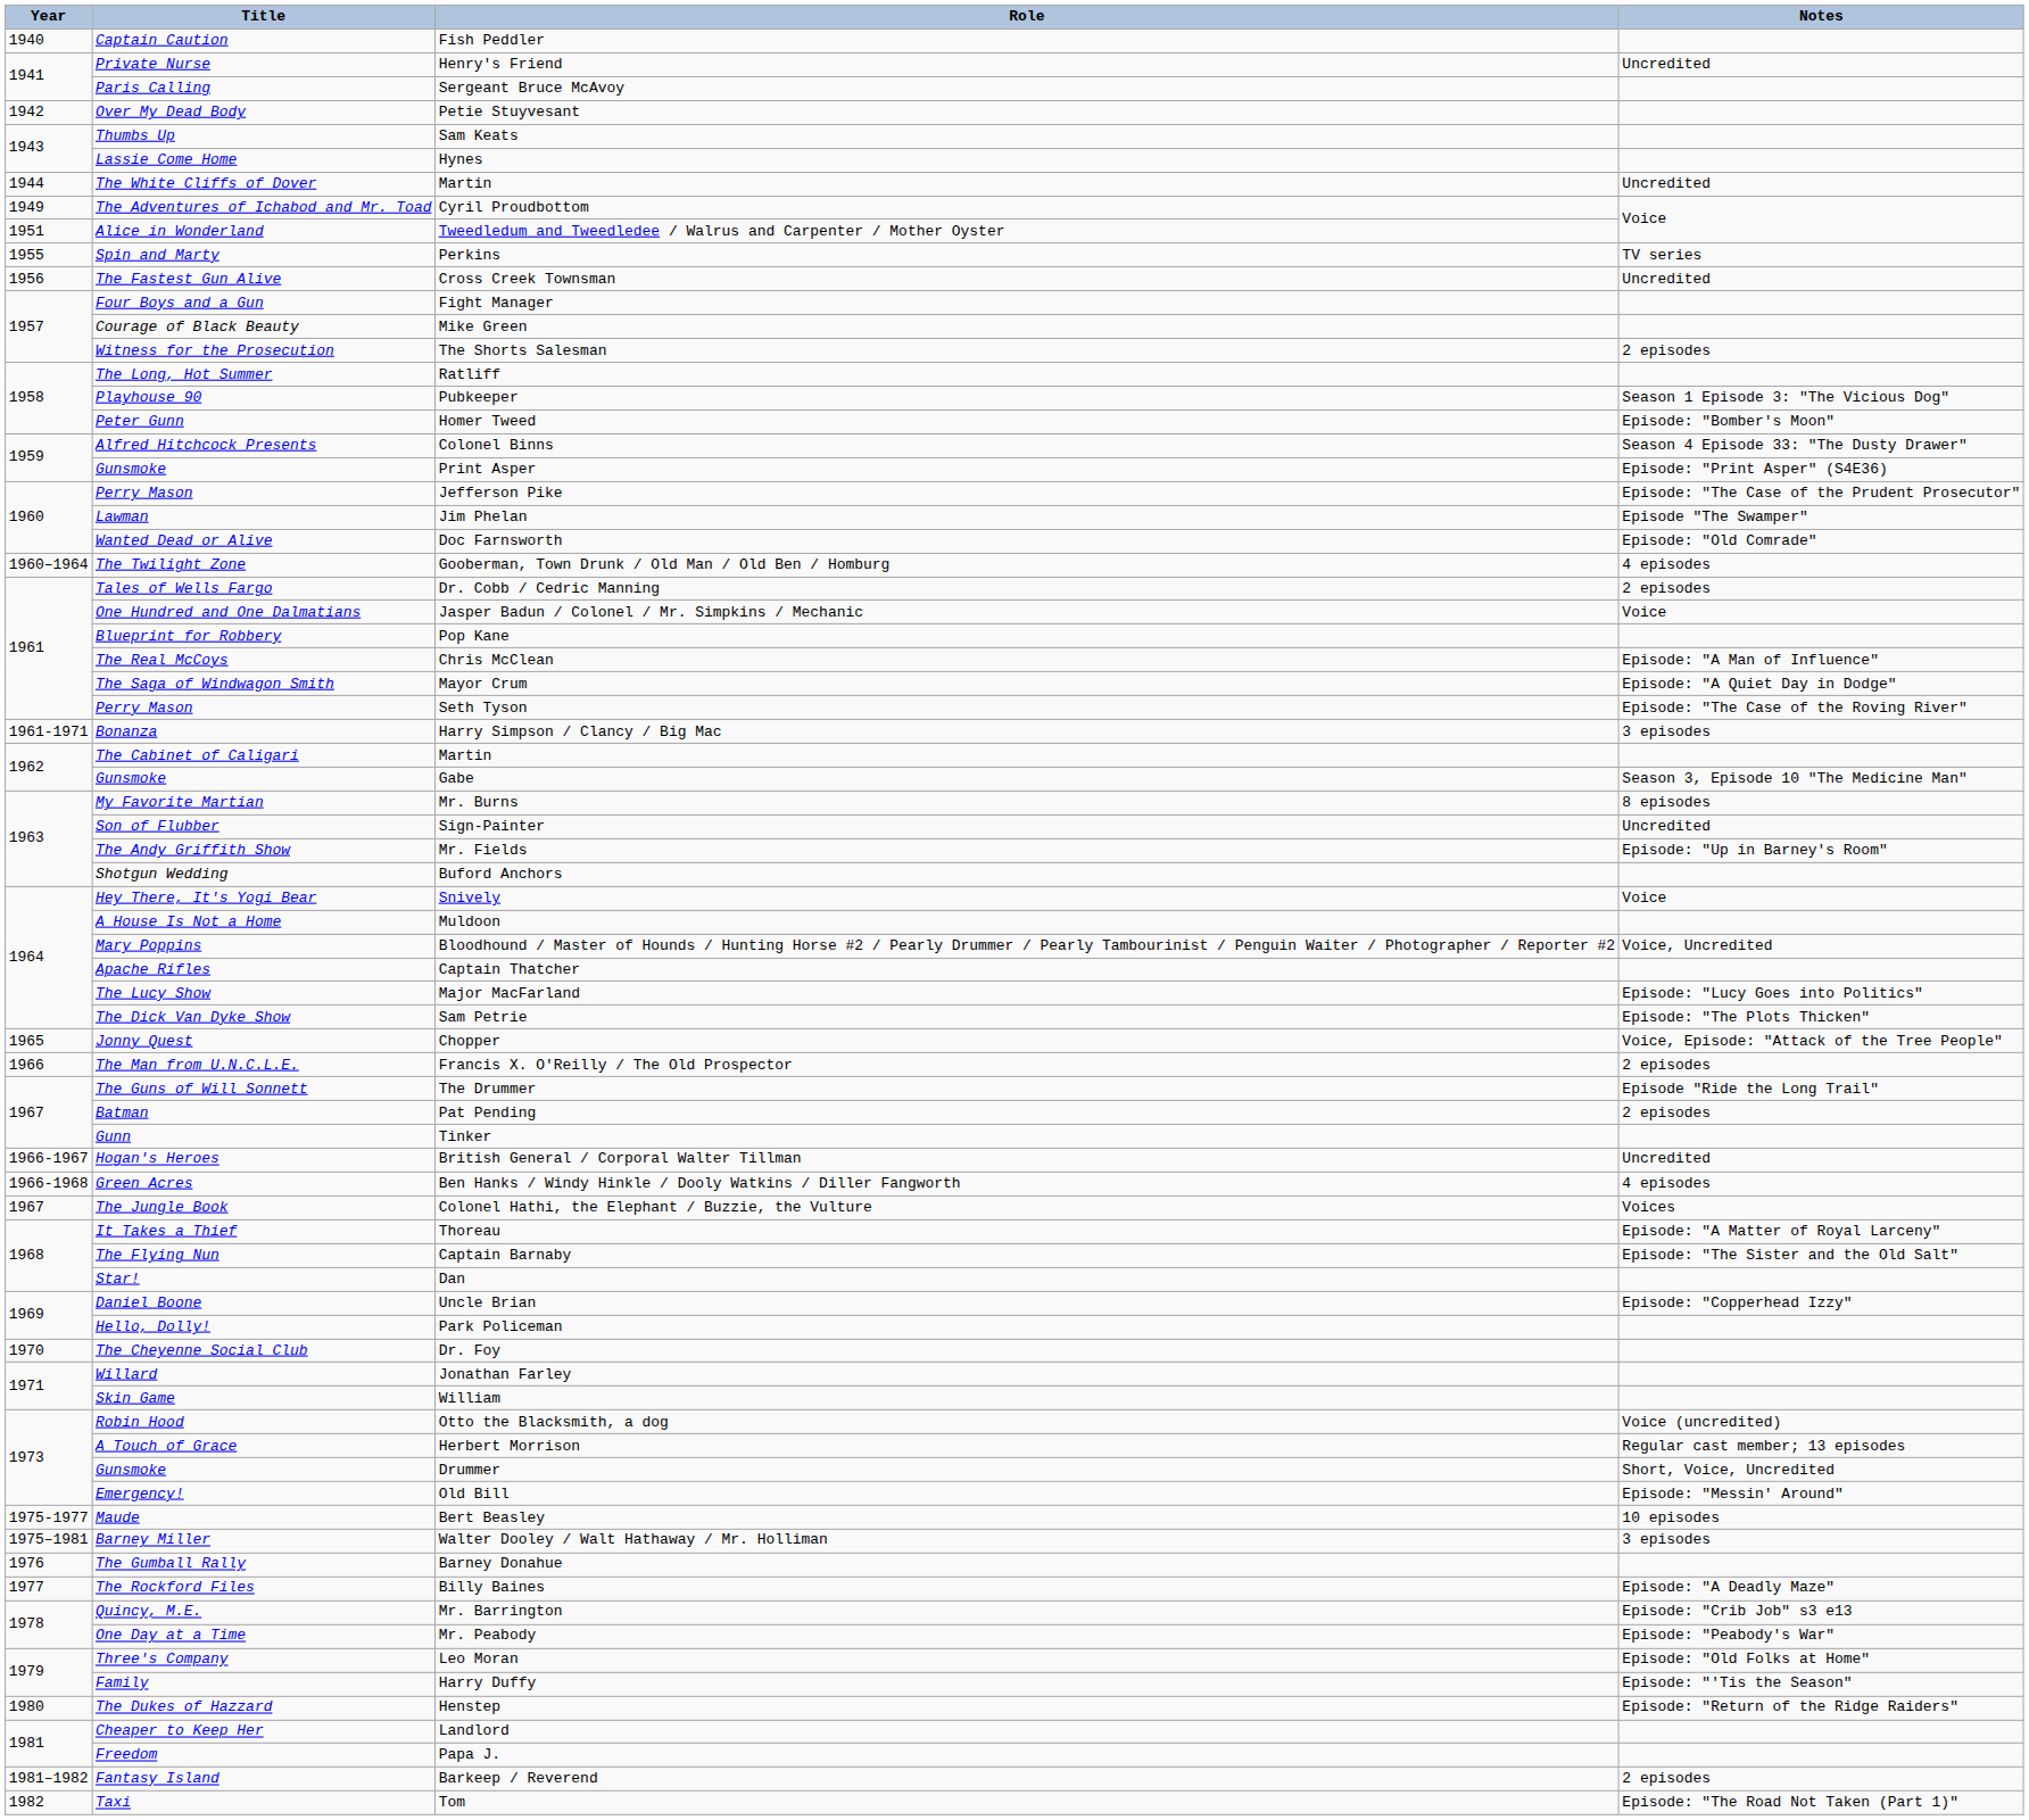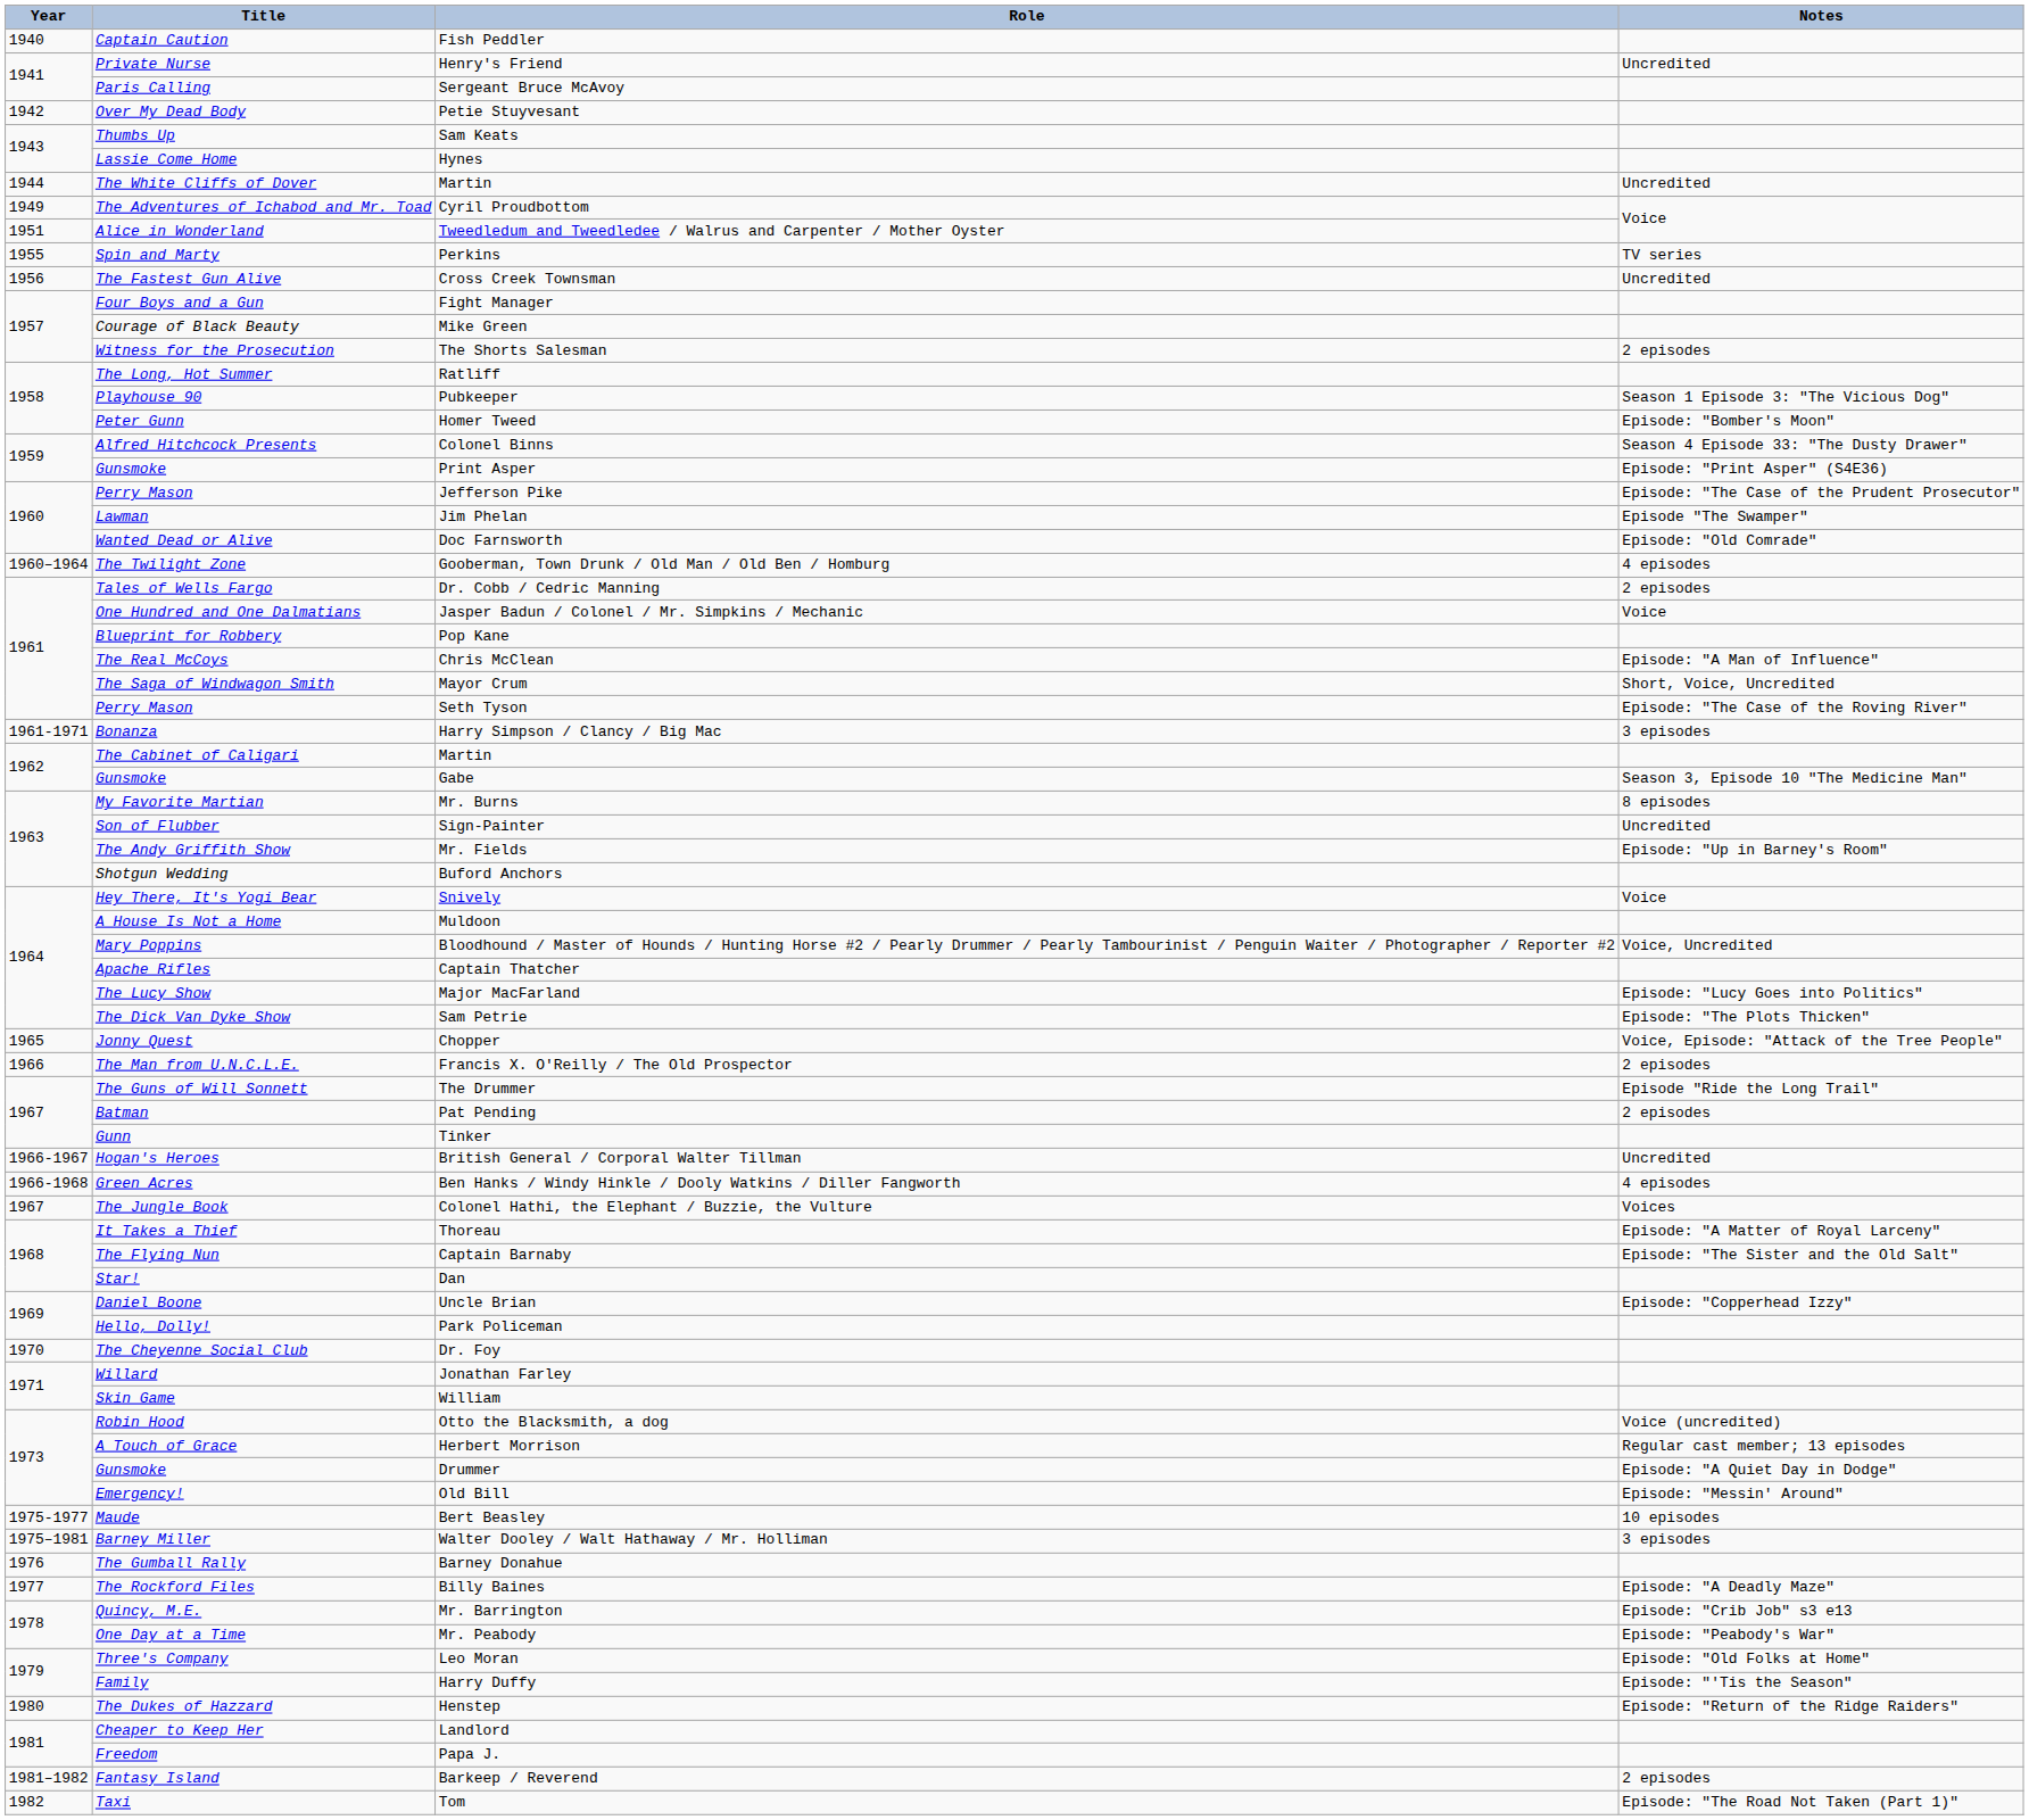Mayor Crum | Notes: Episode: "A Quiet Day in Dodge" -> Short, Voice, Uncredited
Drummer | Notes: Short, Voice, Uncredited -> Episode: "A Quiet Day in Dodge"
